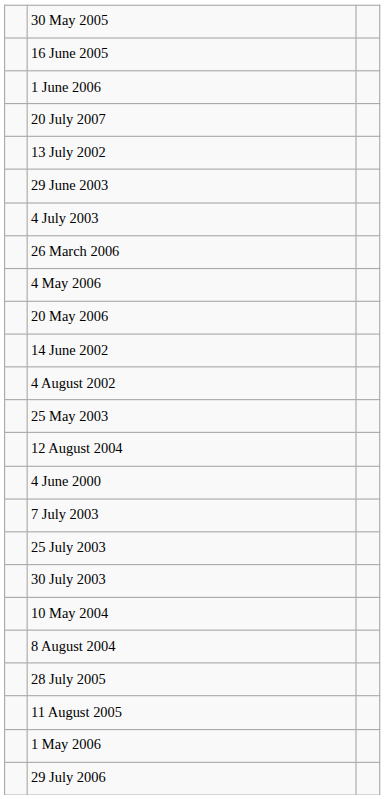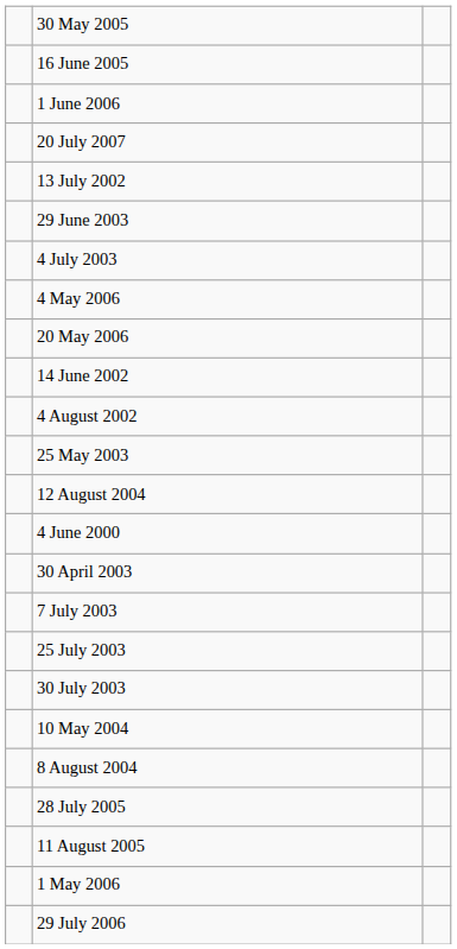- row: 26 March 2006
+ row: 30 April 2003
